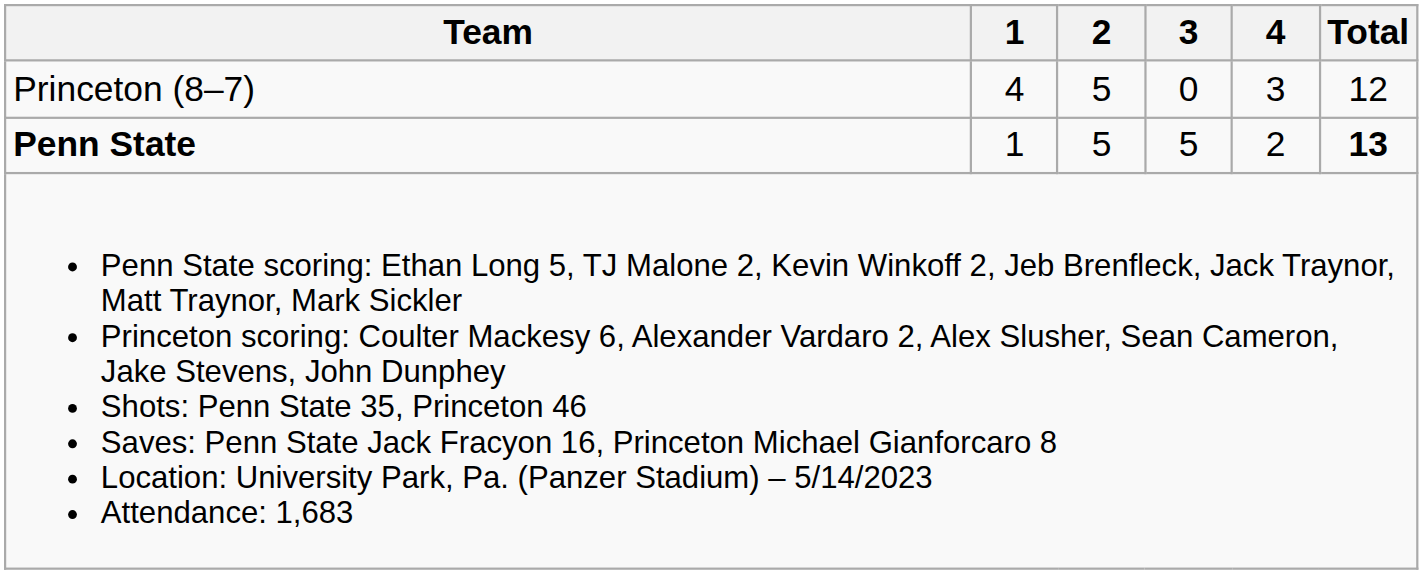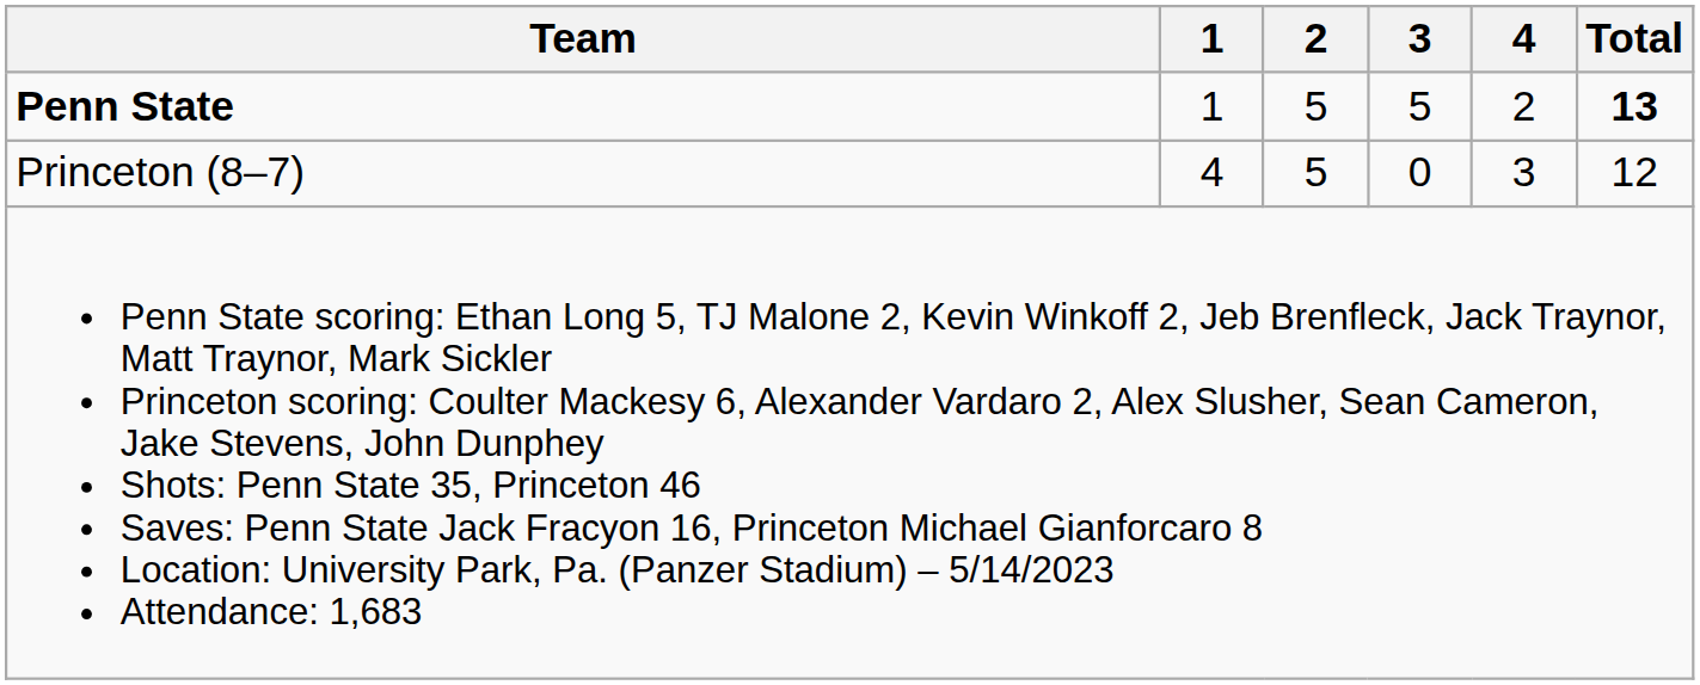rows swapped: Penn State <-> Princeton (8–7)
